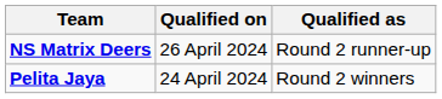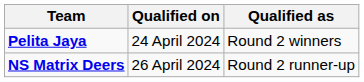rows swapped: Pelita Jaya <-> NS Matrix Deers
